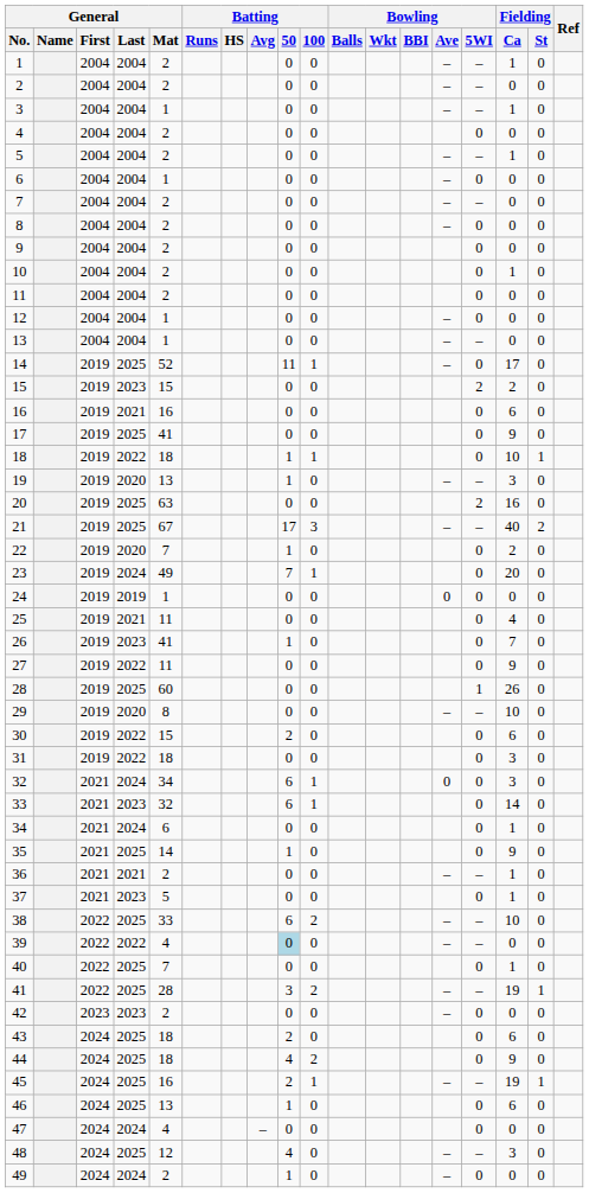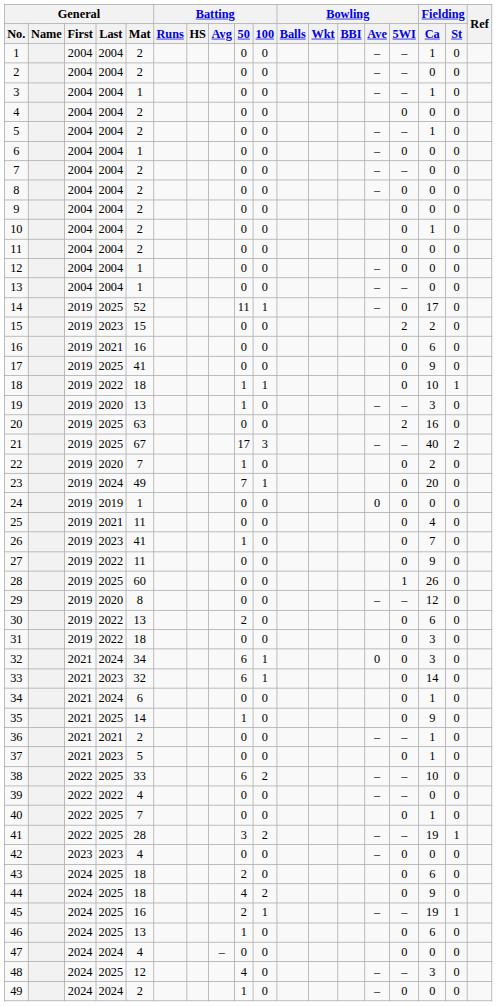29 | Fielding / Ca: 10 -> 12
30 | General / Mat: 15 -> 13
39 | Batting / 50: lightblue background -> no background
42 | General / Mat: 2 -> 4
